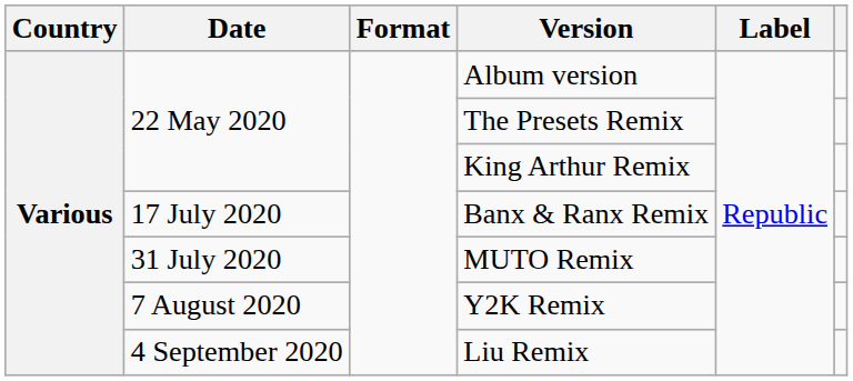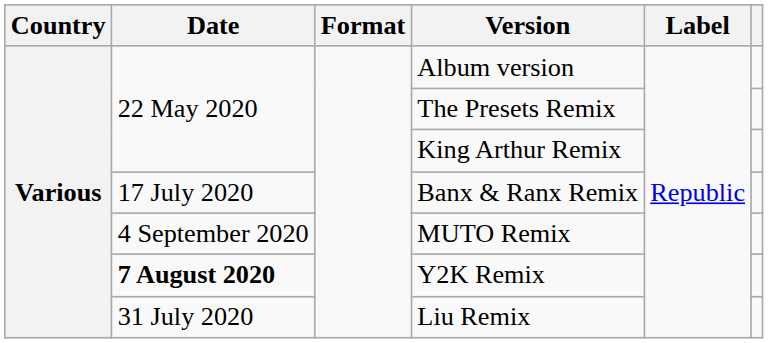MUTO Remix | Date: 31 July 2020 -> 4 September 2020
Y2K Remix | Date: normal -> bold
Liu Remix | Date: 4 September 2020 -> 31 July 2020
